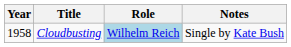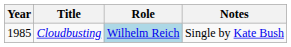Cloudbusting | Year: 1958 -> 1985
